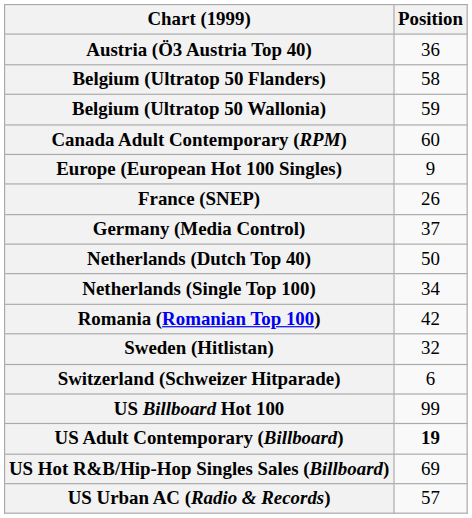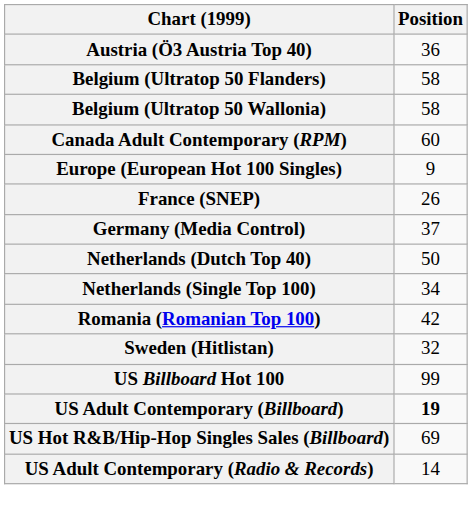Belgium (Ultratop 50 Wallonia) | Position: 59 -> 58
- row: Switzerland (Schweizer Hitparade) | 6
+ row: US Adult Contemporary (Radio & Records) | 14
- row: US Urban AC (Radio & Records) | 57
